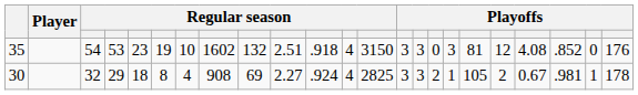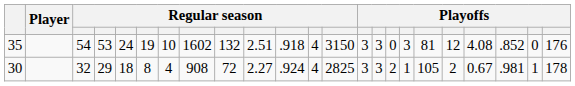35 | column 5: 23 -> 24
30 | column 9: 69 -> 72
